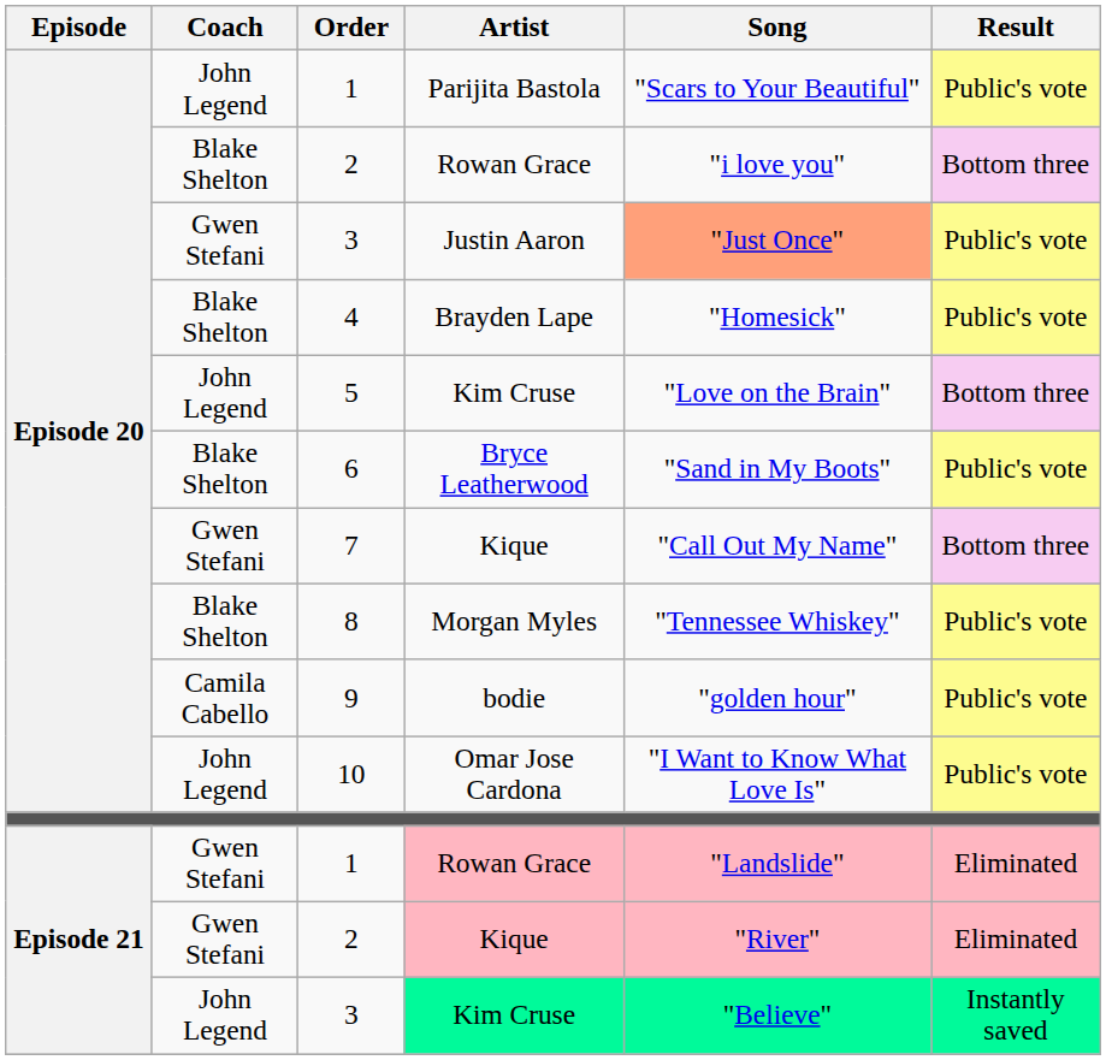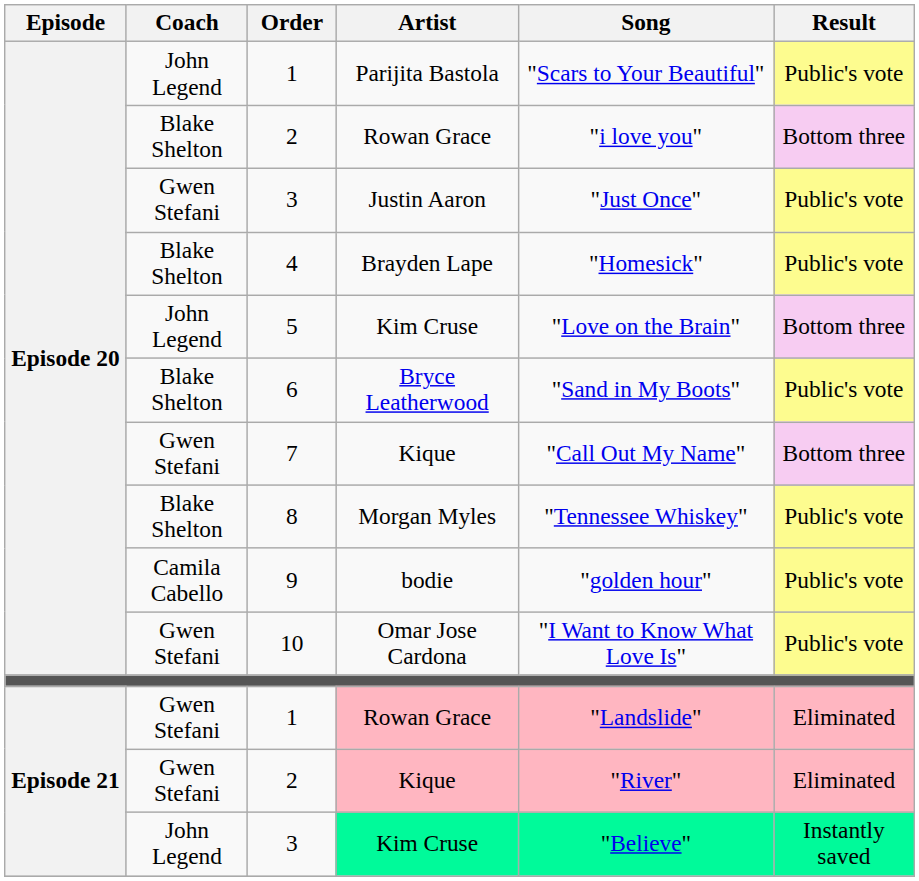3 / Justin Aaron | Song: lightsalmon background -> no background
10 | Coach: John Legend -> Gwen Stefani
